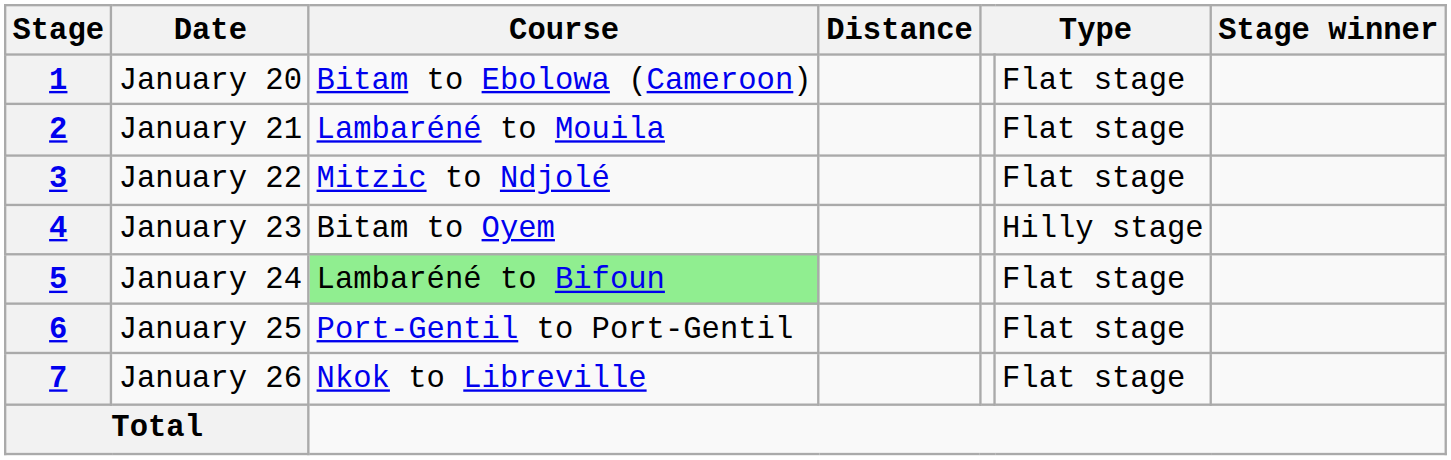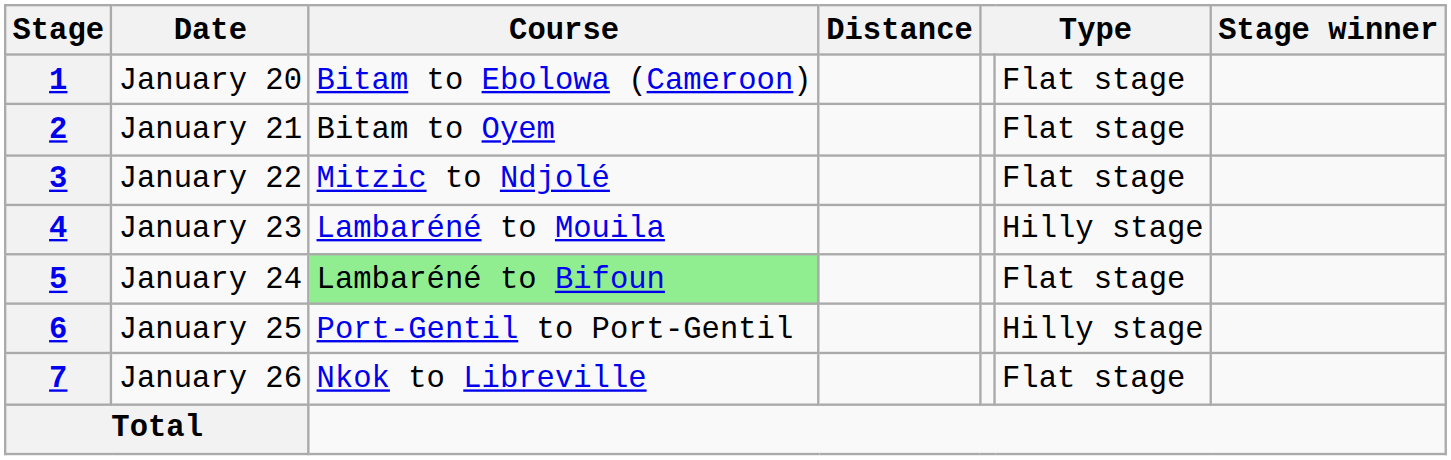2 | Course: Lambaréné to Mouila -> Bitam to Oyem
4 | Course: Bitam to Oyem -> Lambaréné to Mouila
6 | column 6: Flat stage -> Hilly stage
